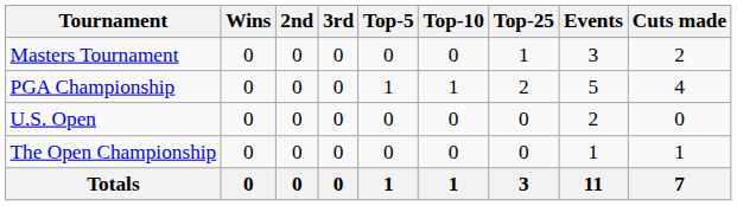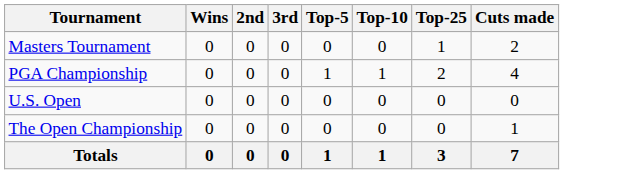- column: Events | 3 | 5 | 2 | 1 | 11
